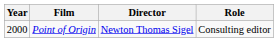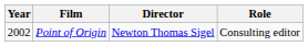Point of Origin | Year: 2000 -> 2002
